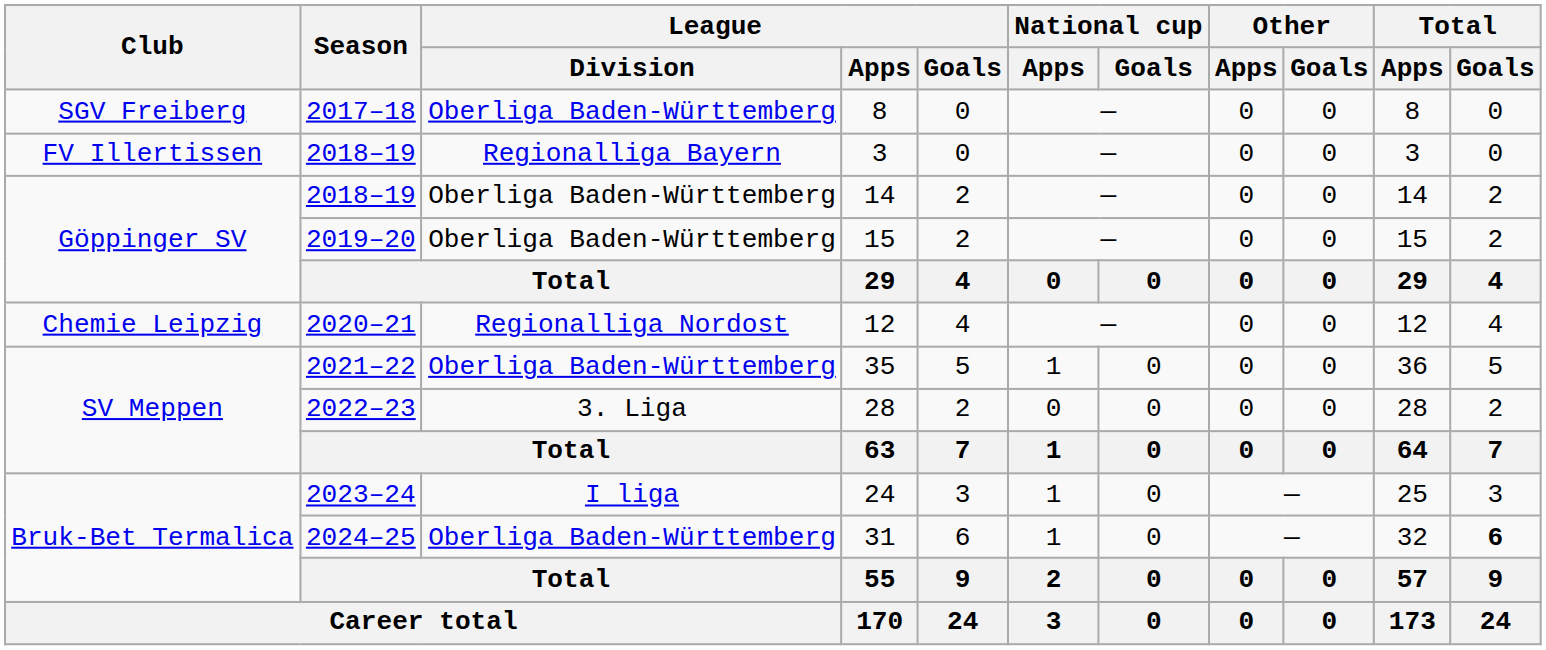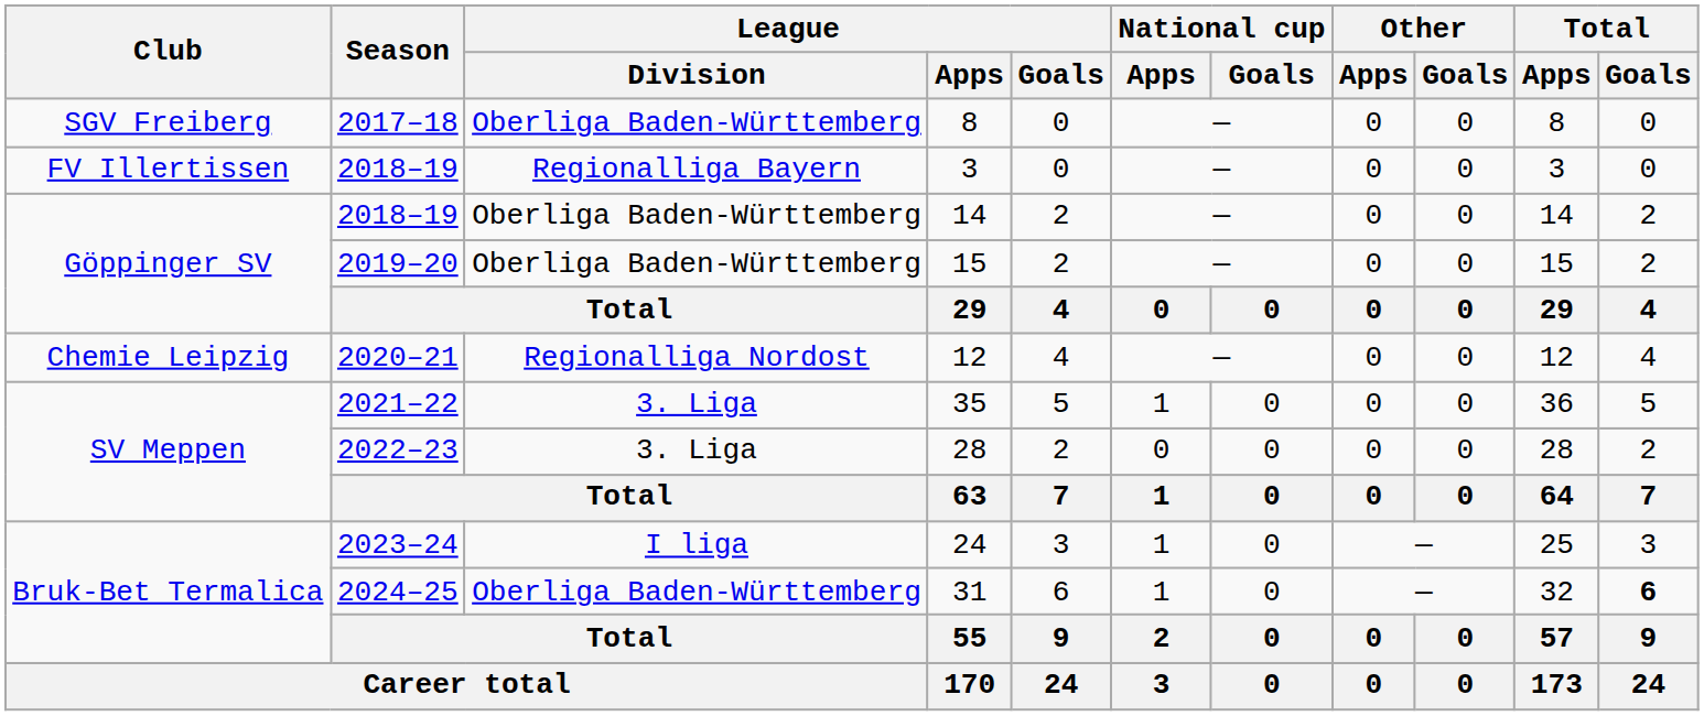35 | League / Division: Oberliga Baden-Württemberg -> 3. Liga
